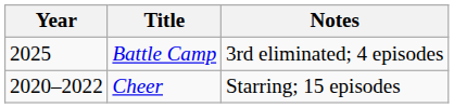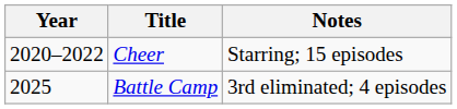rows swapped: Cheer <-> Battle Camp
